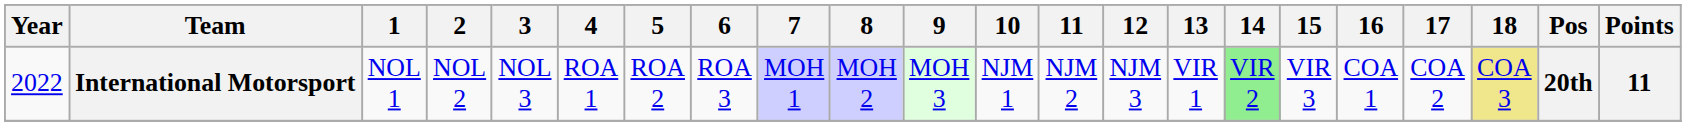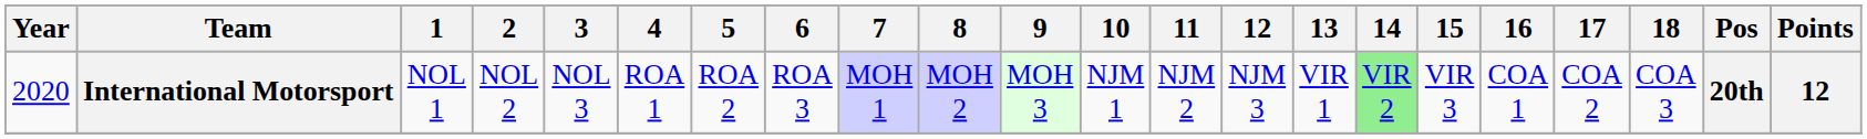International Motorsport | Year: 2022 -> 2020
International Motorsport | 18: khaki background -> no background
International Motorsport | Points: 11 -> 12
